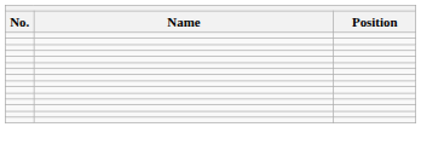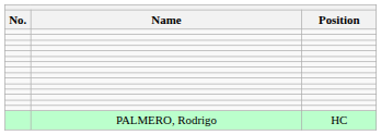+ row: PALMERO, Rodrigo | HC
